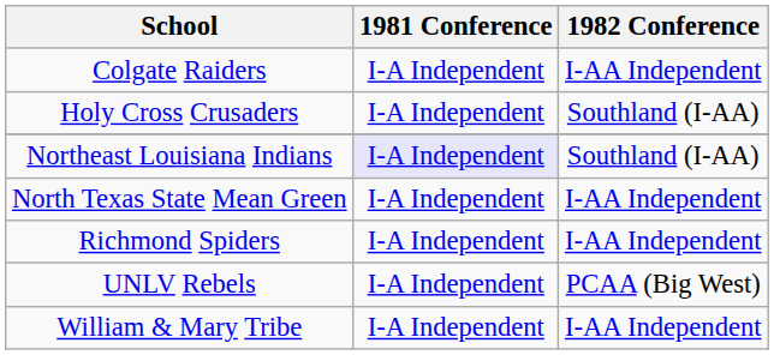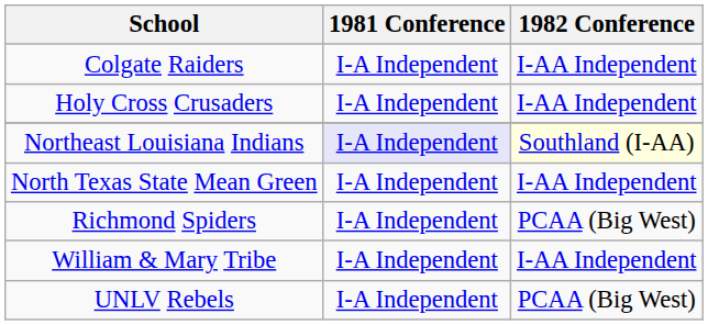Holy Cross Crusaders | 1982 Conference: Southland (I-AA) -> I-AA Independent
Northeast Louisiana Indians | 1982 Conference: no background -> lightyellow background
Richmond Spiders | 1982 Conference: I-AA Independent -> PCAA (Big West)
rows swapped: UNLV Rebels <-> William & Mary Tribe
